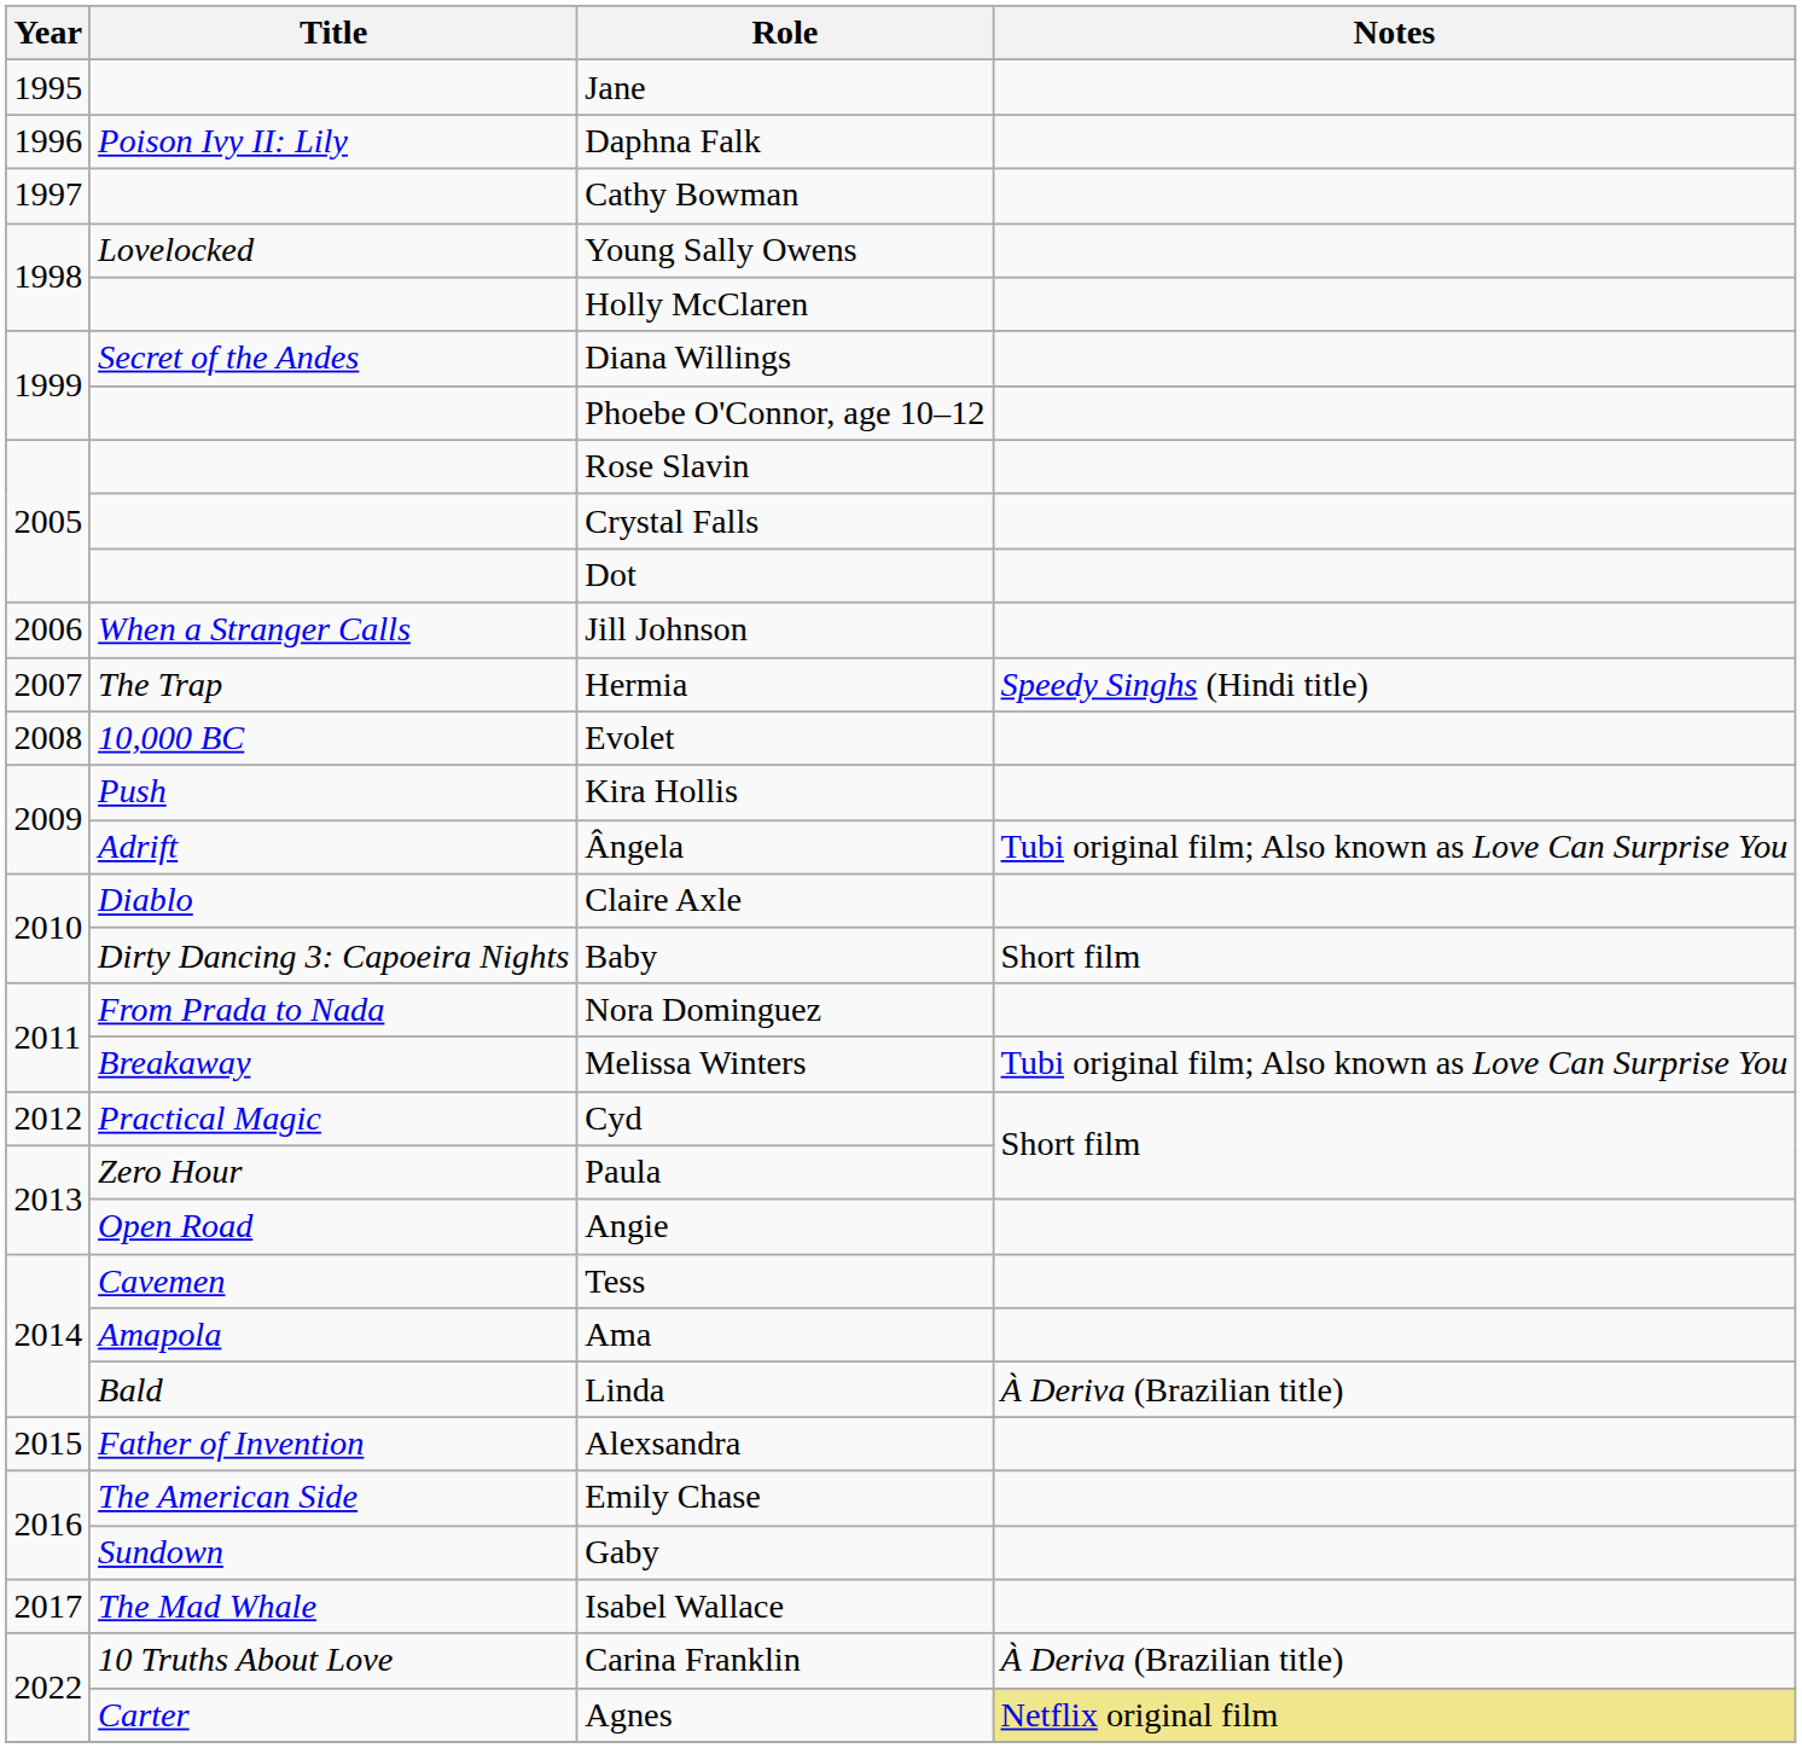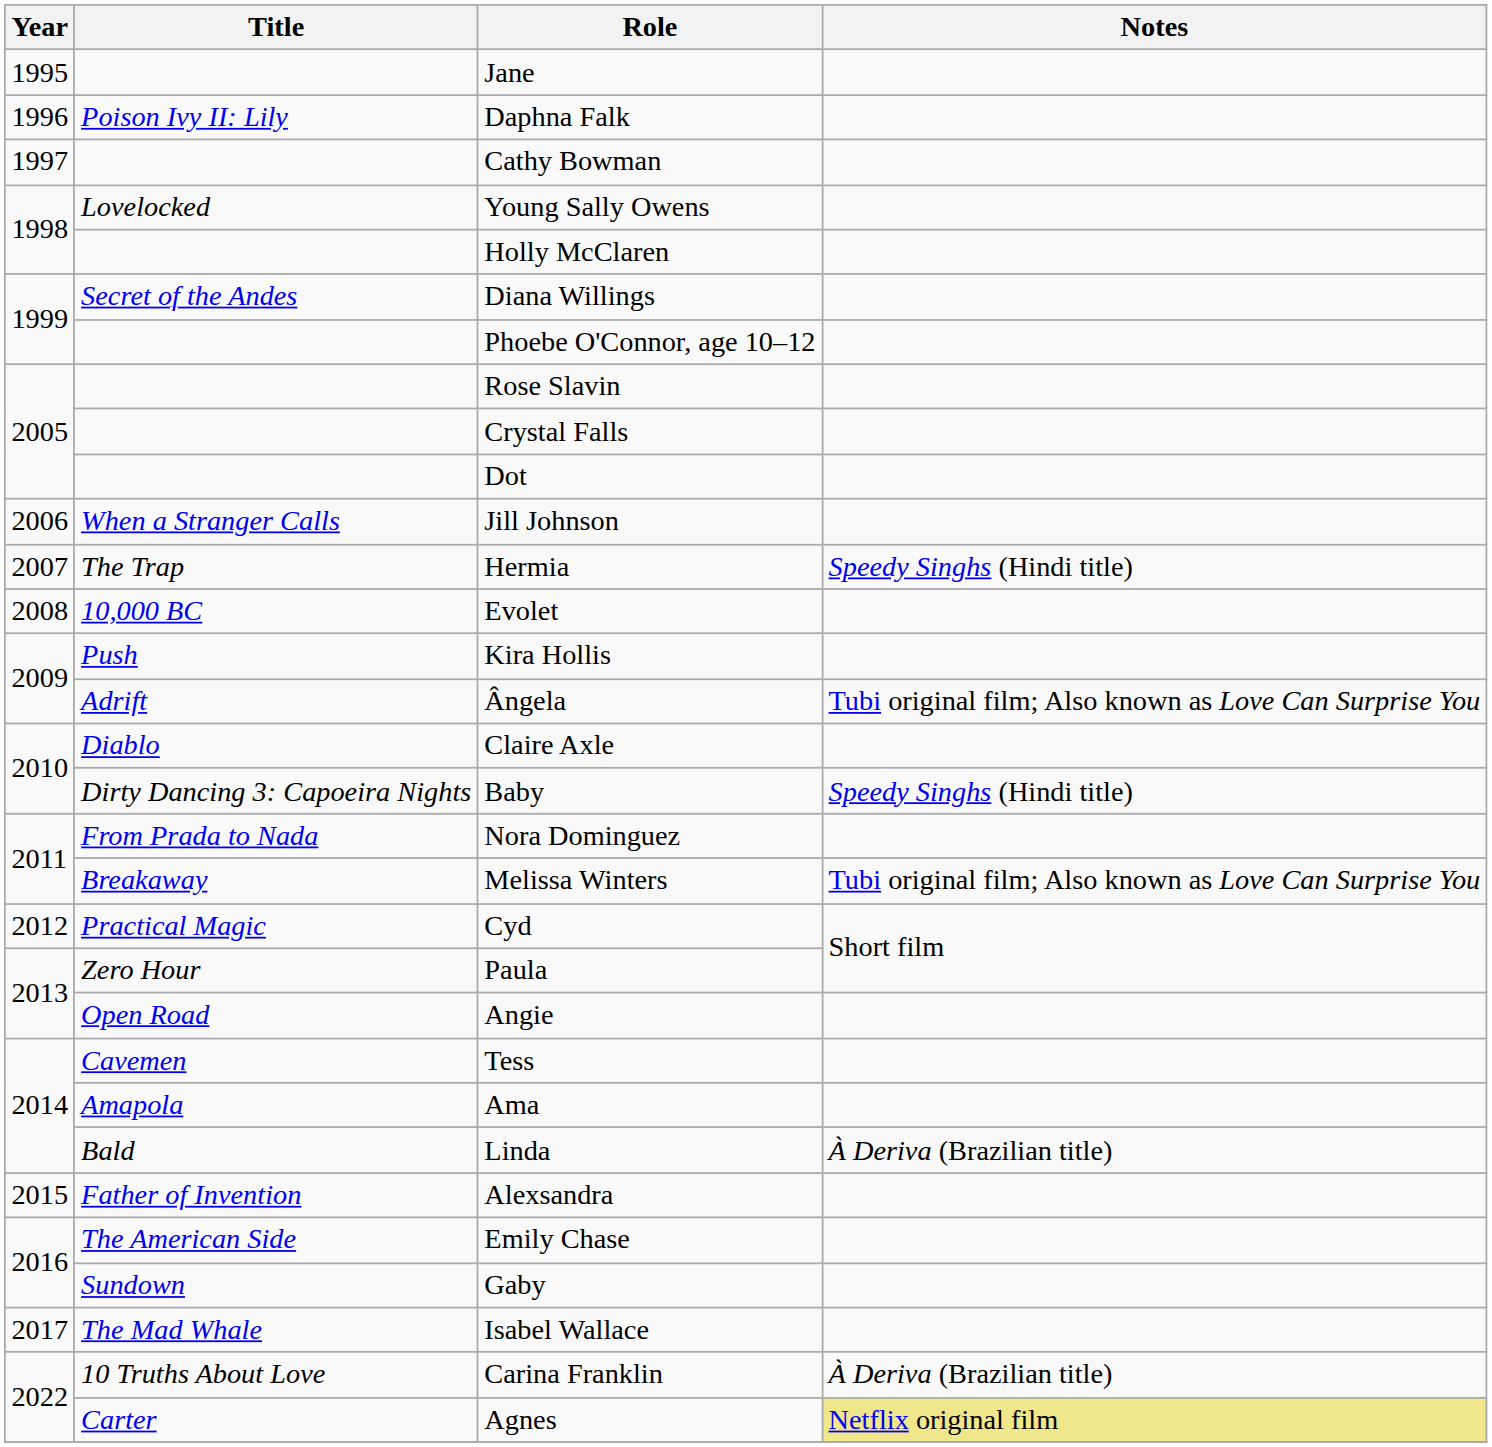Baby | Notes: Short film -> Speedy Singhs (Hindi title)
